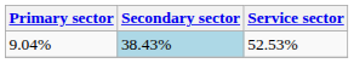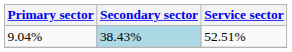9.04% | Service sector: 52.53% -> 52.51%
